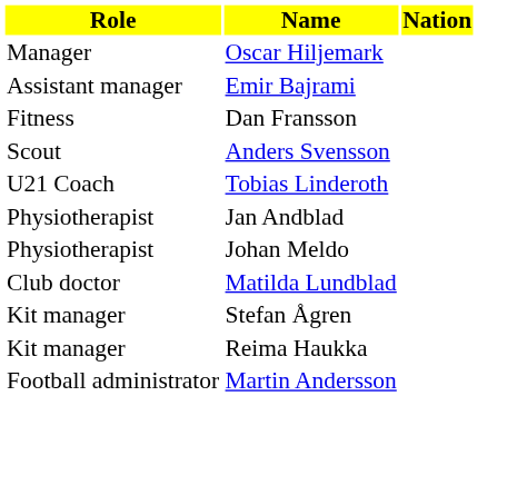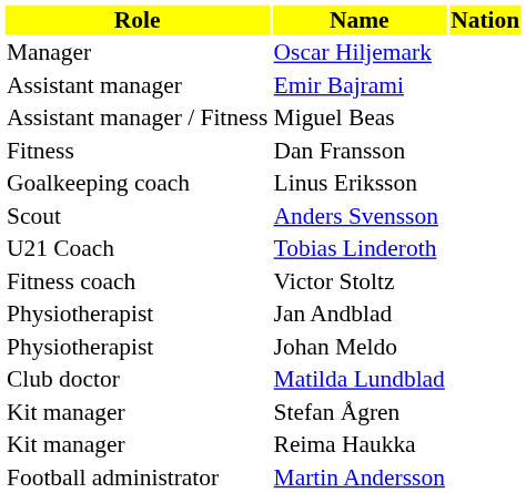+ row: Assistant manager / Fitness | Miguel Beas
+ row: Goalkeeping coach | Linus Eriksson
+ row: Fitness coach | Victor Stoltz
